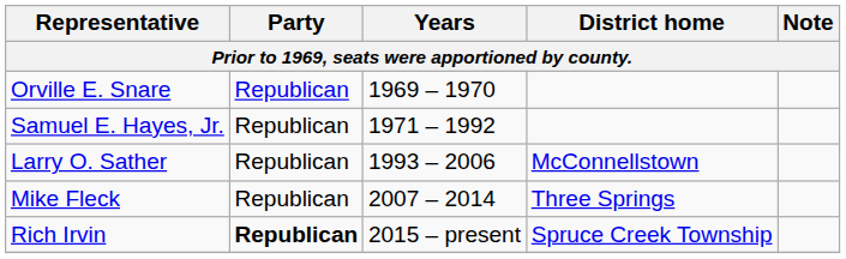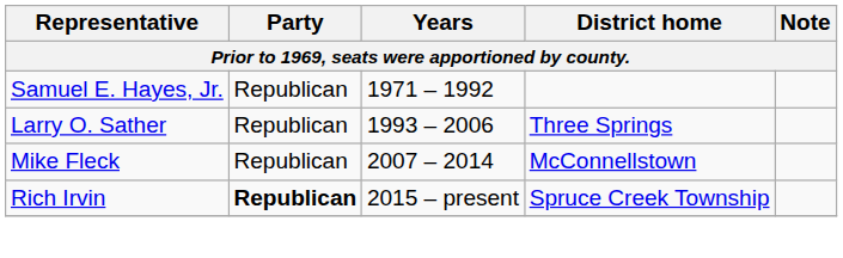- row: Orville E. Snare | Republican | 1969 – 1970
Larry O. Sather | District home: McConnellstown -> Three Springs
Mike Fleck | District home: Three Springs -> McConnellstown
